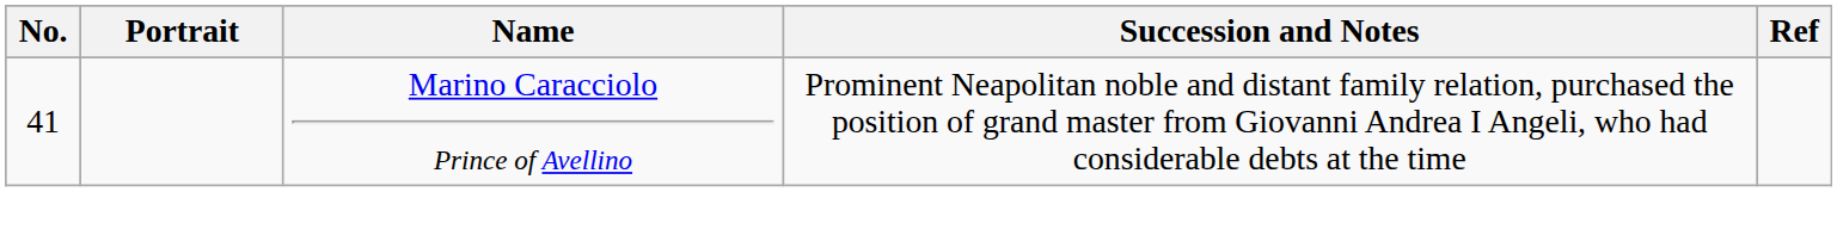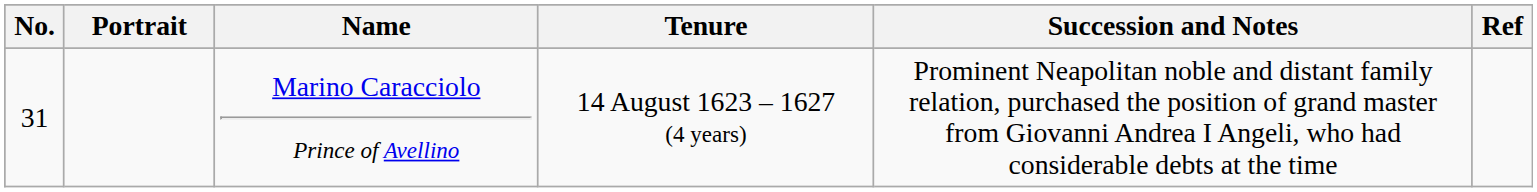+ column: Tenure | 14 August 1623 – 1627 (4 years)
Marino Caracciolo Prince of Avellino | No.: 41 -> 31
